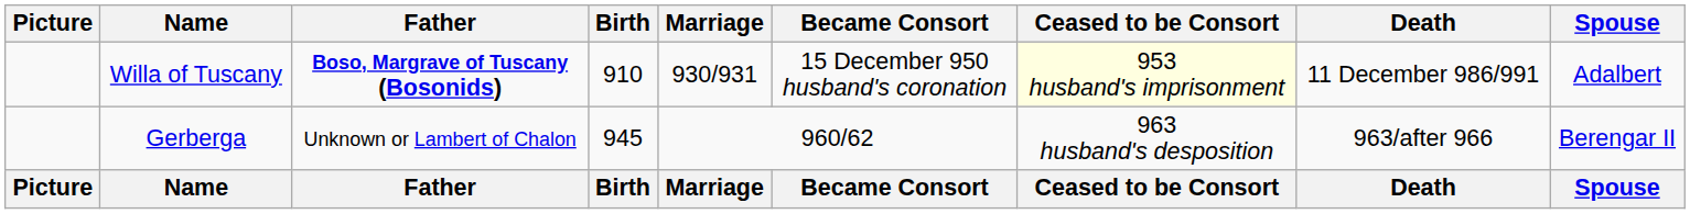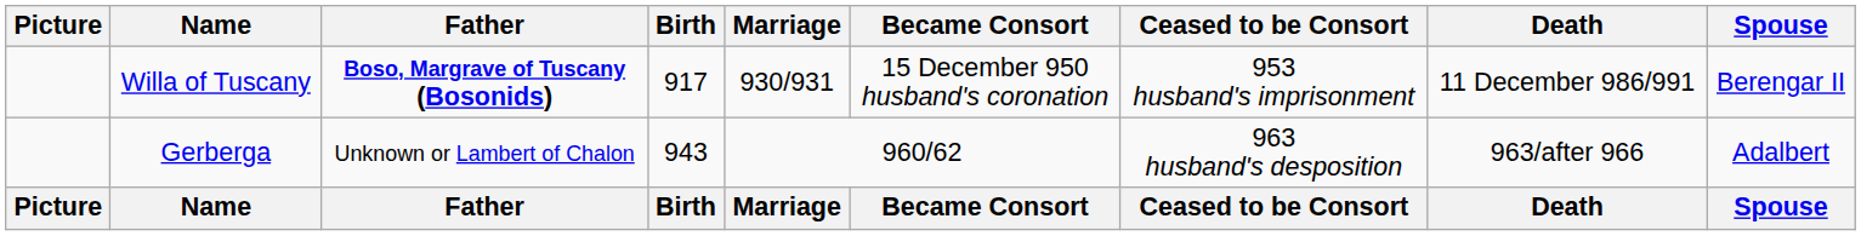Willa of Tuscany | Birth: 910 -> 917
Willa of Tuscany | Ceased to be Consort: lightyellow background -> no background
Willa of Tuscany | Spouse: Adalbert -> Berengar II
Gerberga | Birth: 945 -> 943
Gerberga | Spouse: Berengar II -> Adalbert
